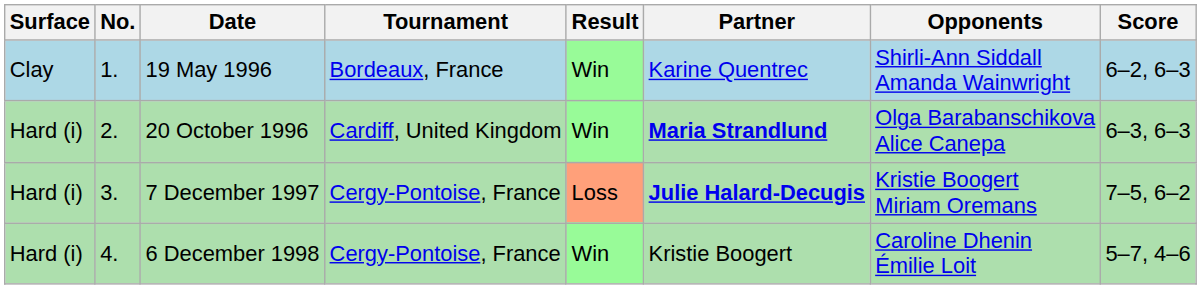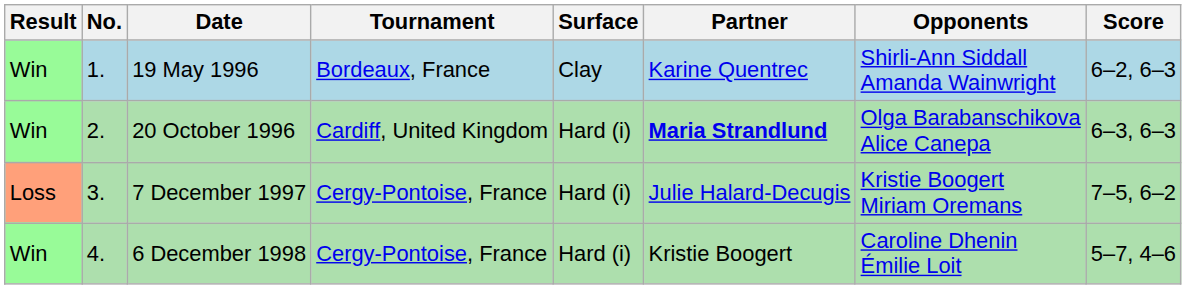columns swapped: Result <-> Surface
7 December 1997 | Partner: bold -> normal
